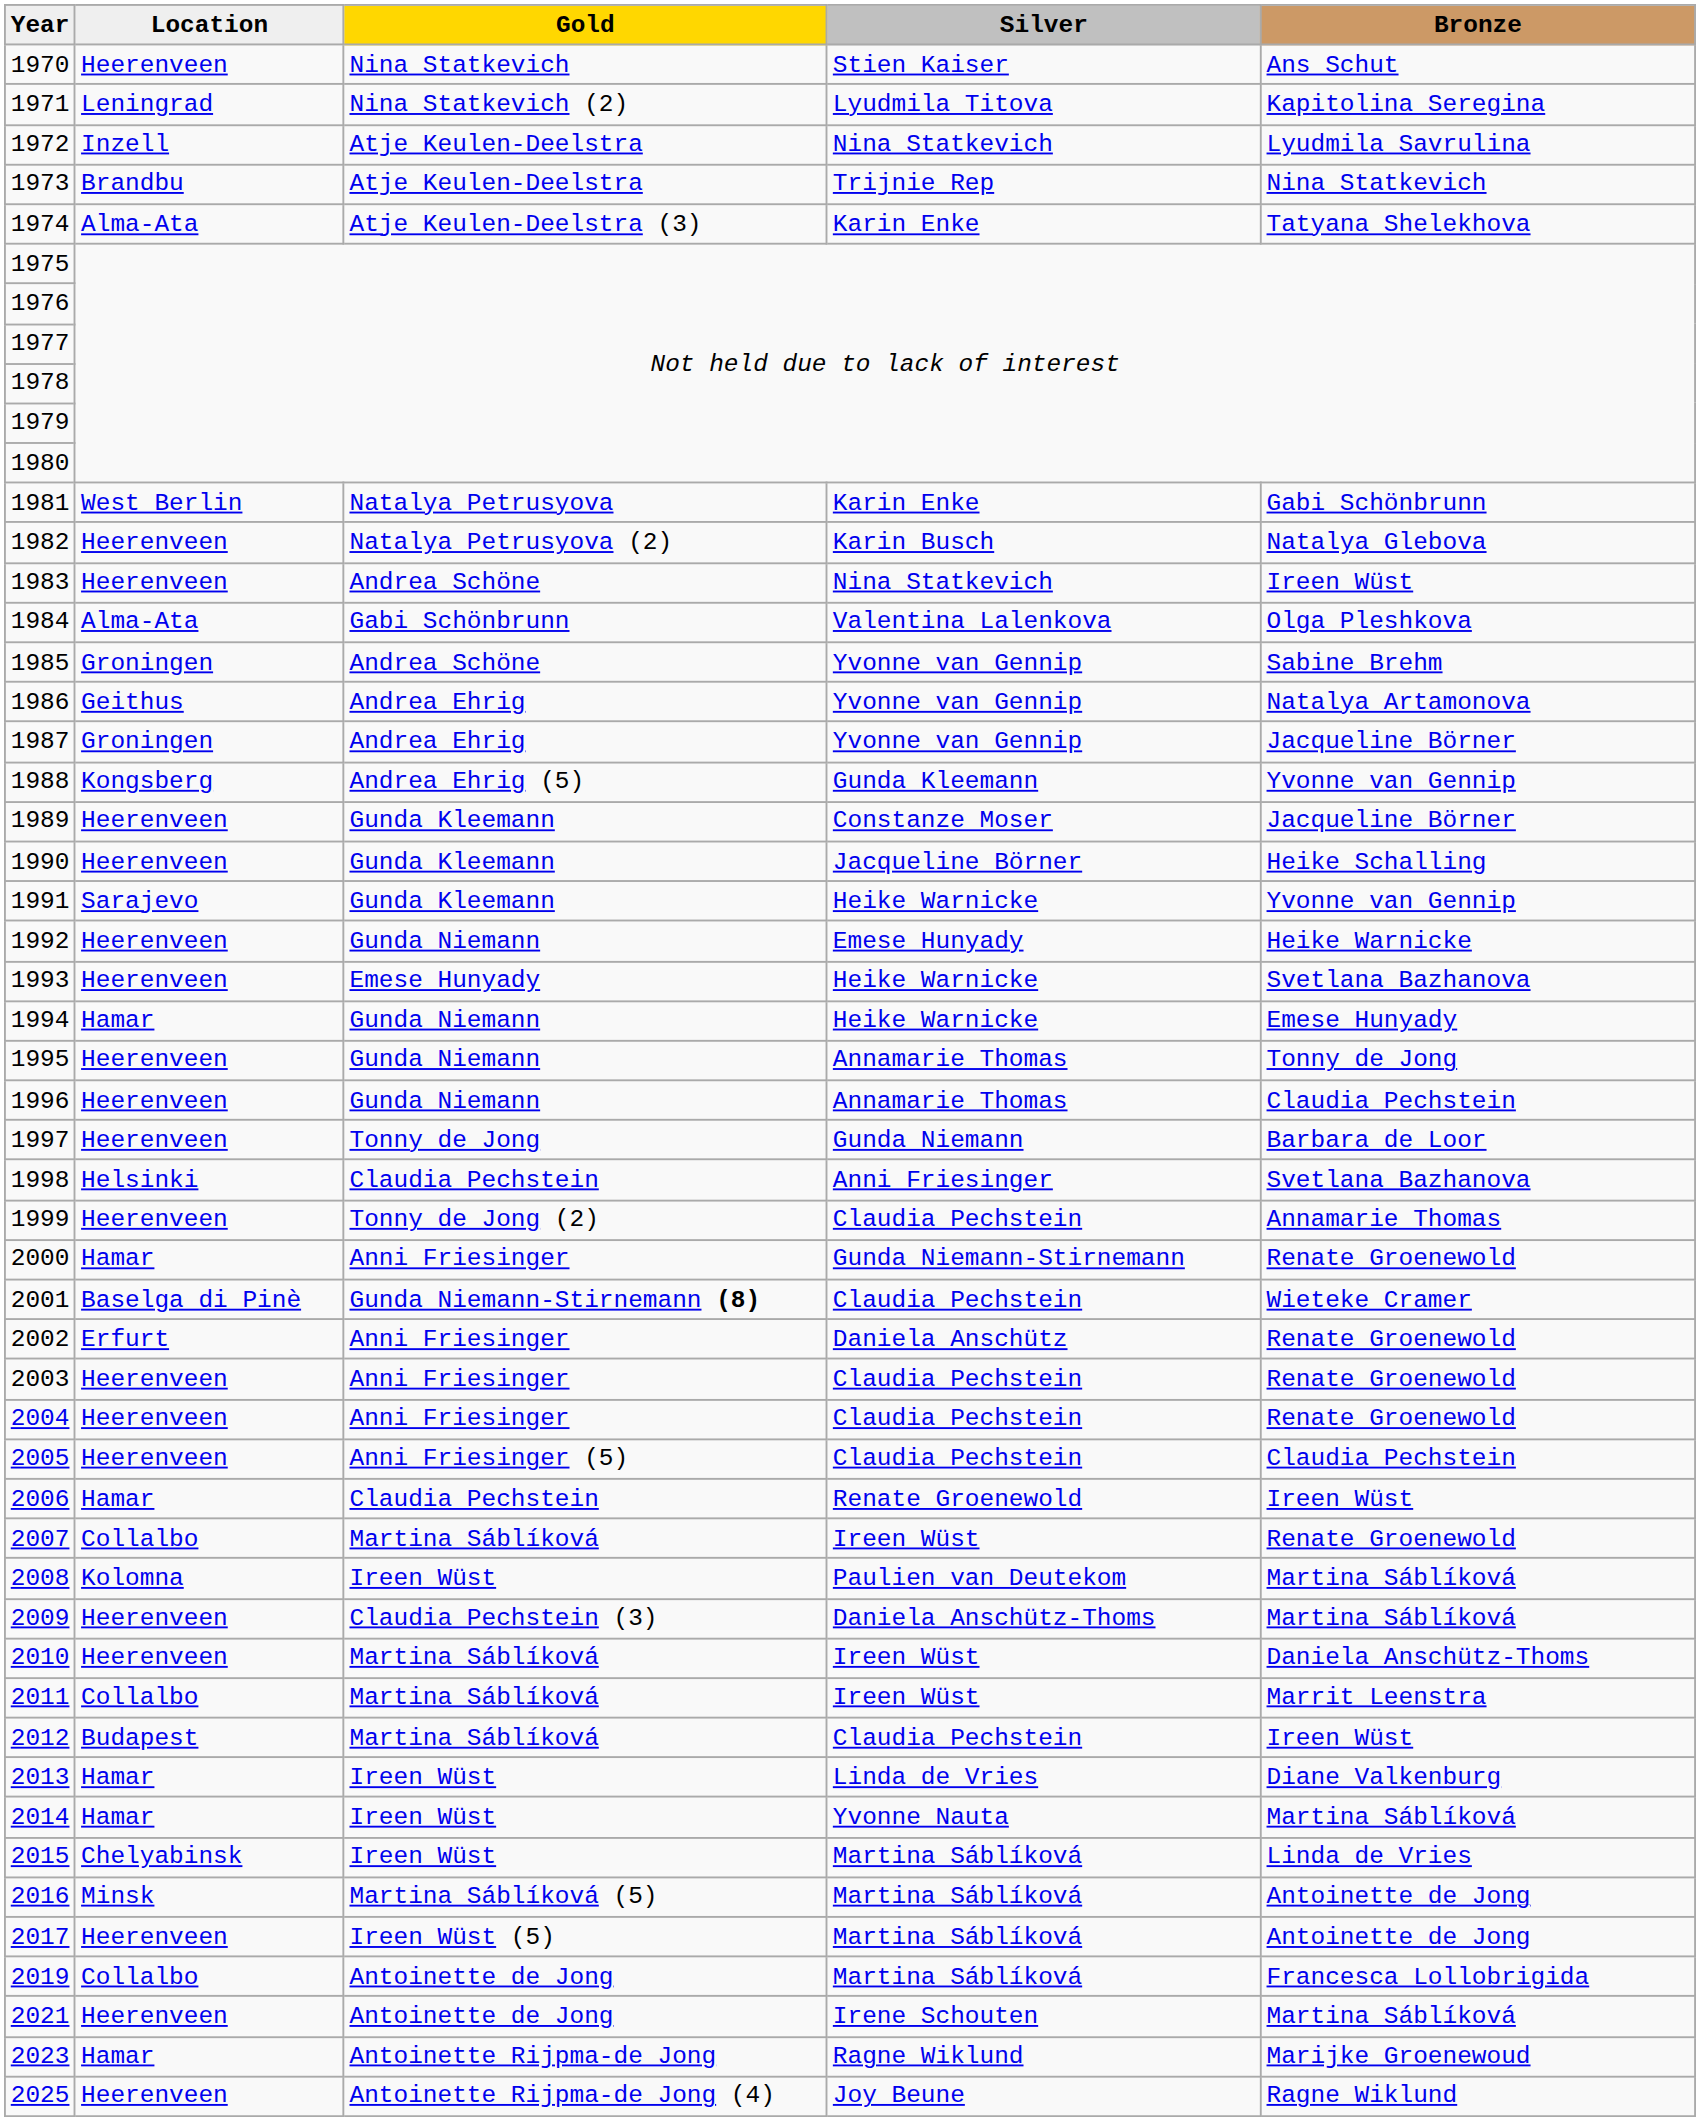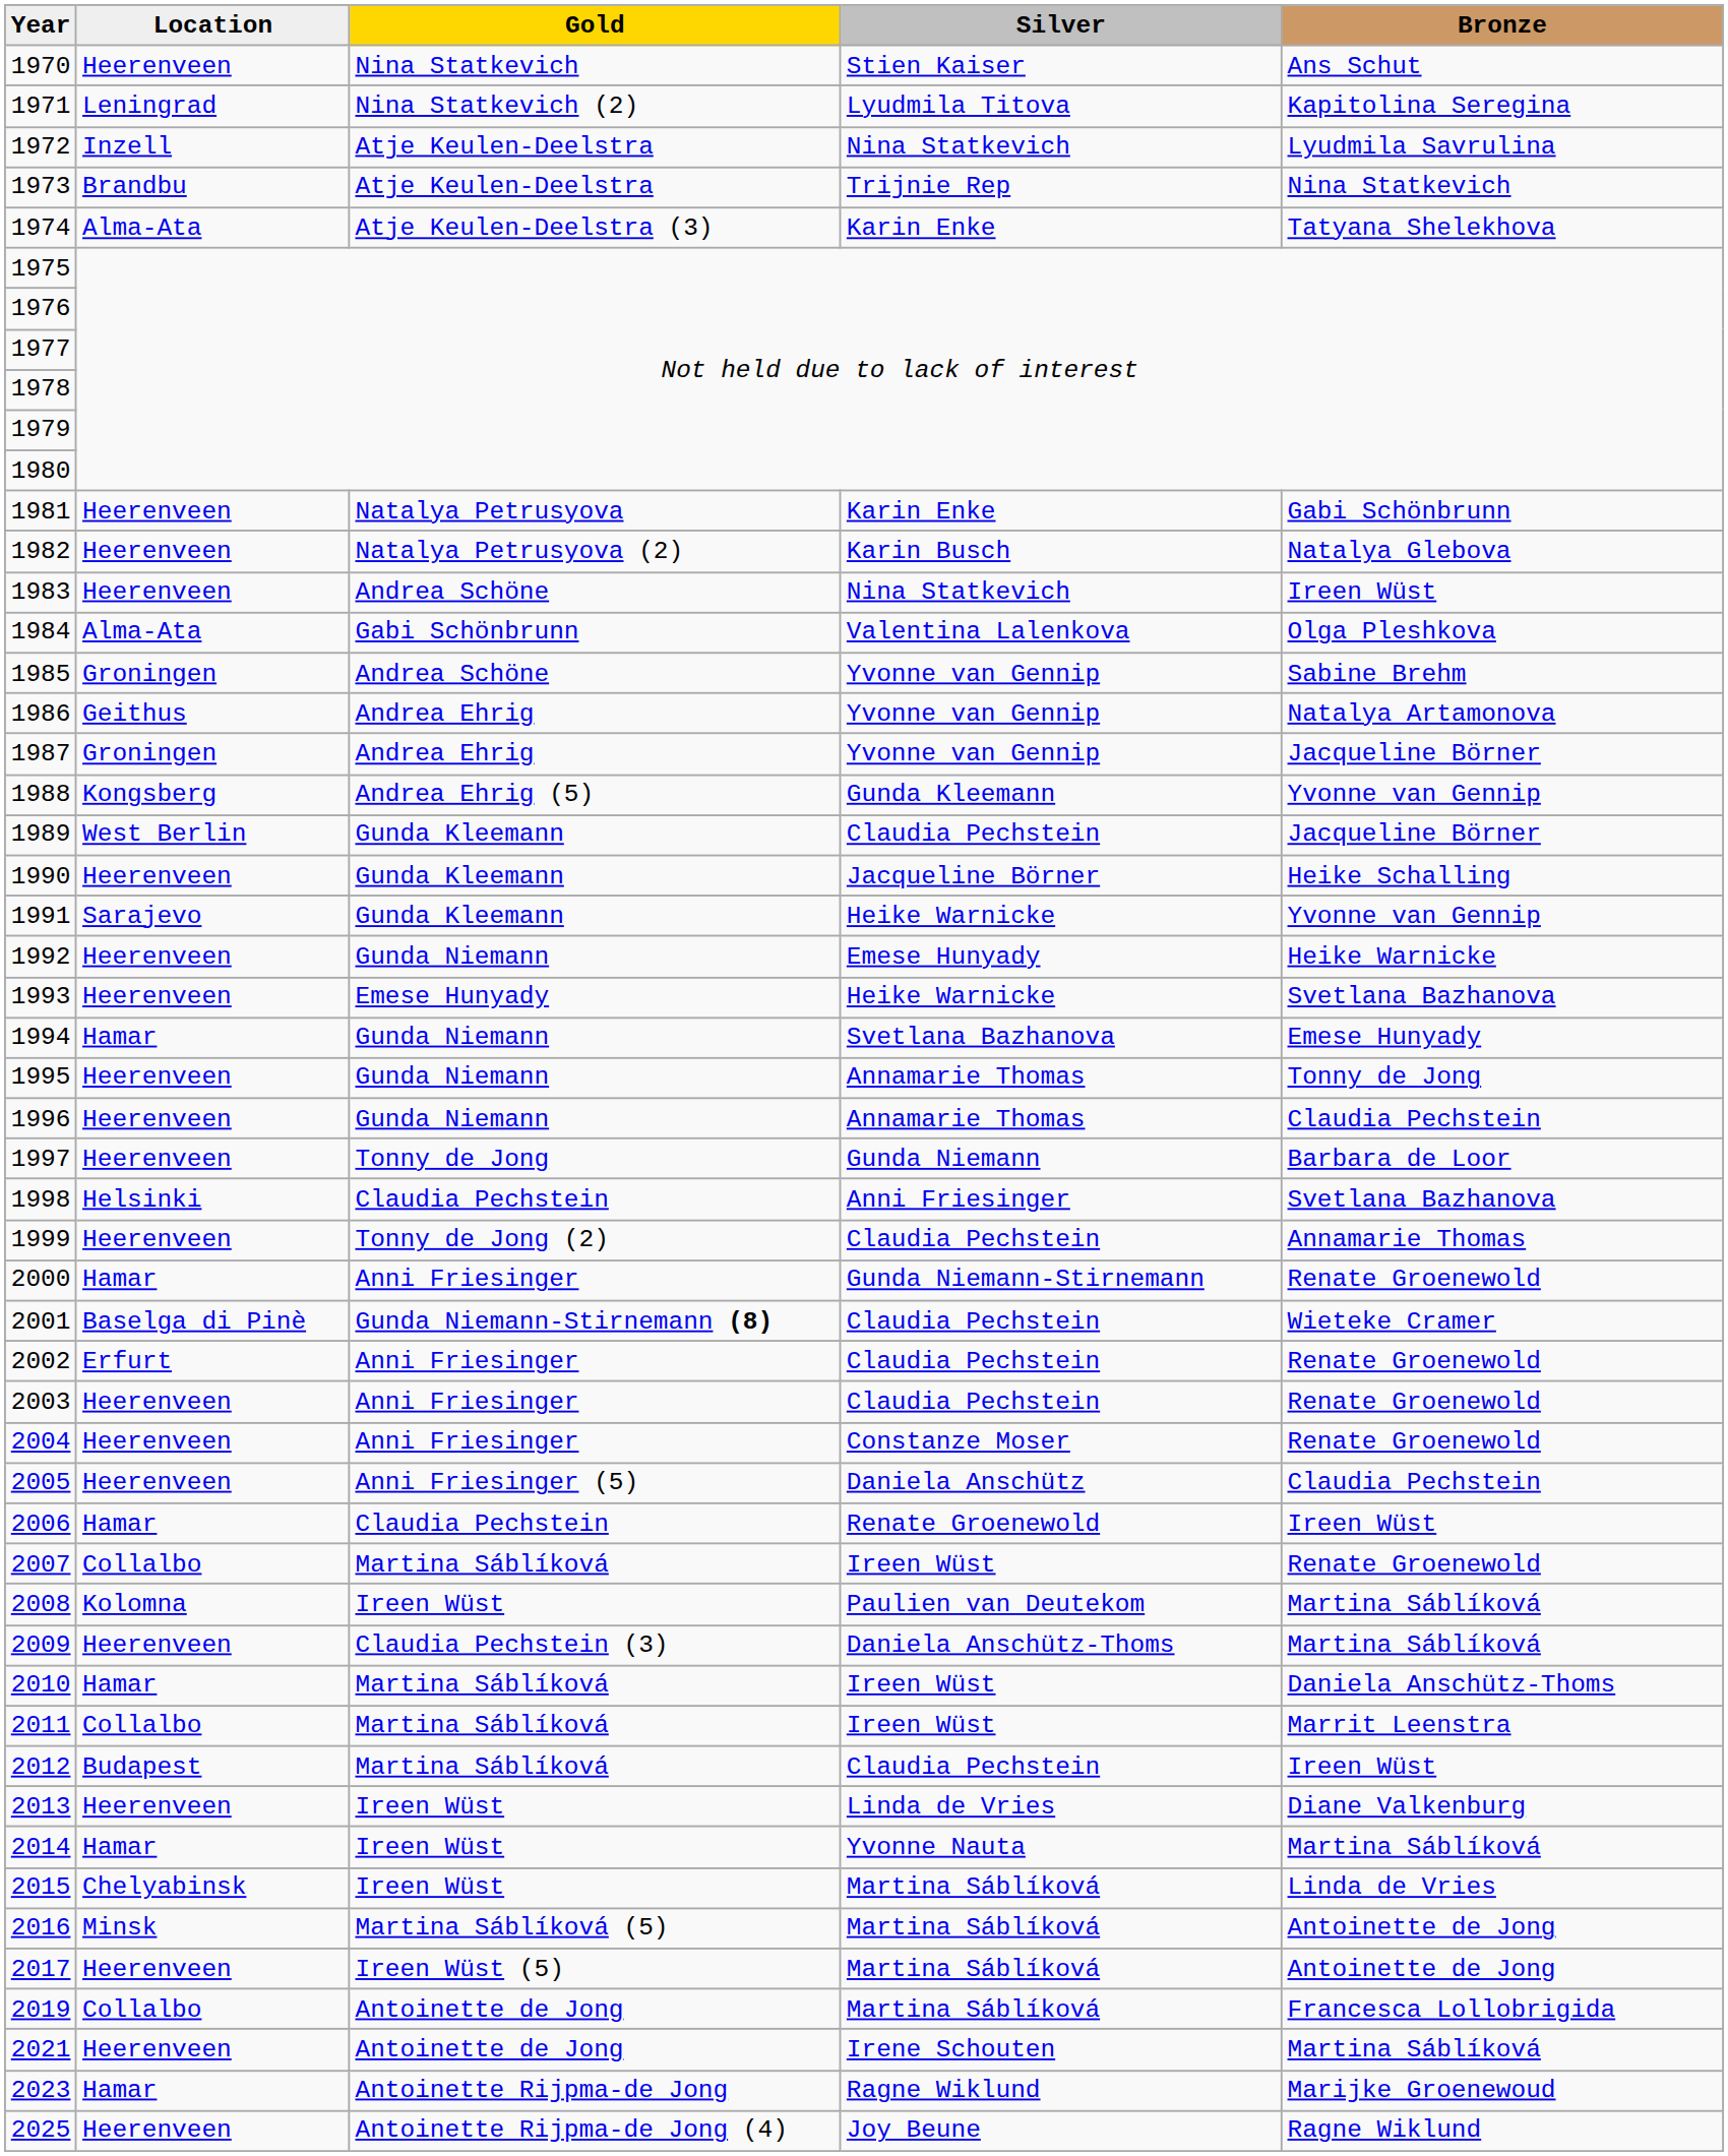1981 | Location: West Berlin -> Heerenveen
1989 | Location: Heerenveen -> West Berlin
1989 | Silver: Constanze Moser -> Claudia Pechstein
1994 | Silver: Heike Warnicke -> Svetlana Bazhanova
2002 | Silver: Daniela Anschütz -> Claudia Pechstein
2004 | Silver: Claudia Pechstein -> Constanze Moser
2005 | Silver: Claudia Pechstein -> Daniela Anschütz
2010 | Location: Heerenveen -> Hamar
2013 | Location: Hamar -> Heerenveen
